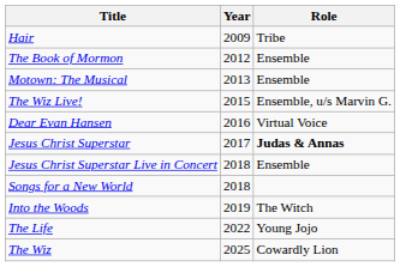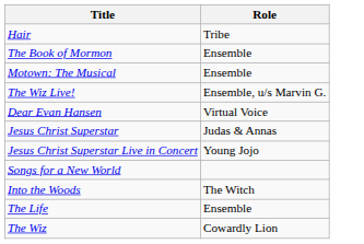- column: Year | 2009 | 2012 | 2013 | 2015 | 2016 | 2017 | 2018 | 2018 | 2019 | 2022 | 2025
Jesus Christ Superstar | Role: bold -> normal
Jesus Christ Superstar Live in Concert | Role: Ensemble -> Young Jojo
The Life | Role: Young Jojo -> Ensemble
